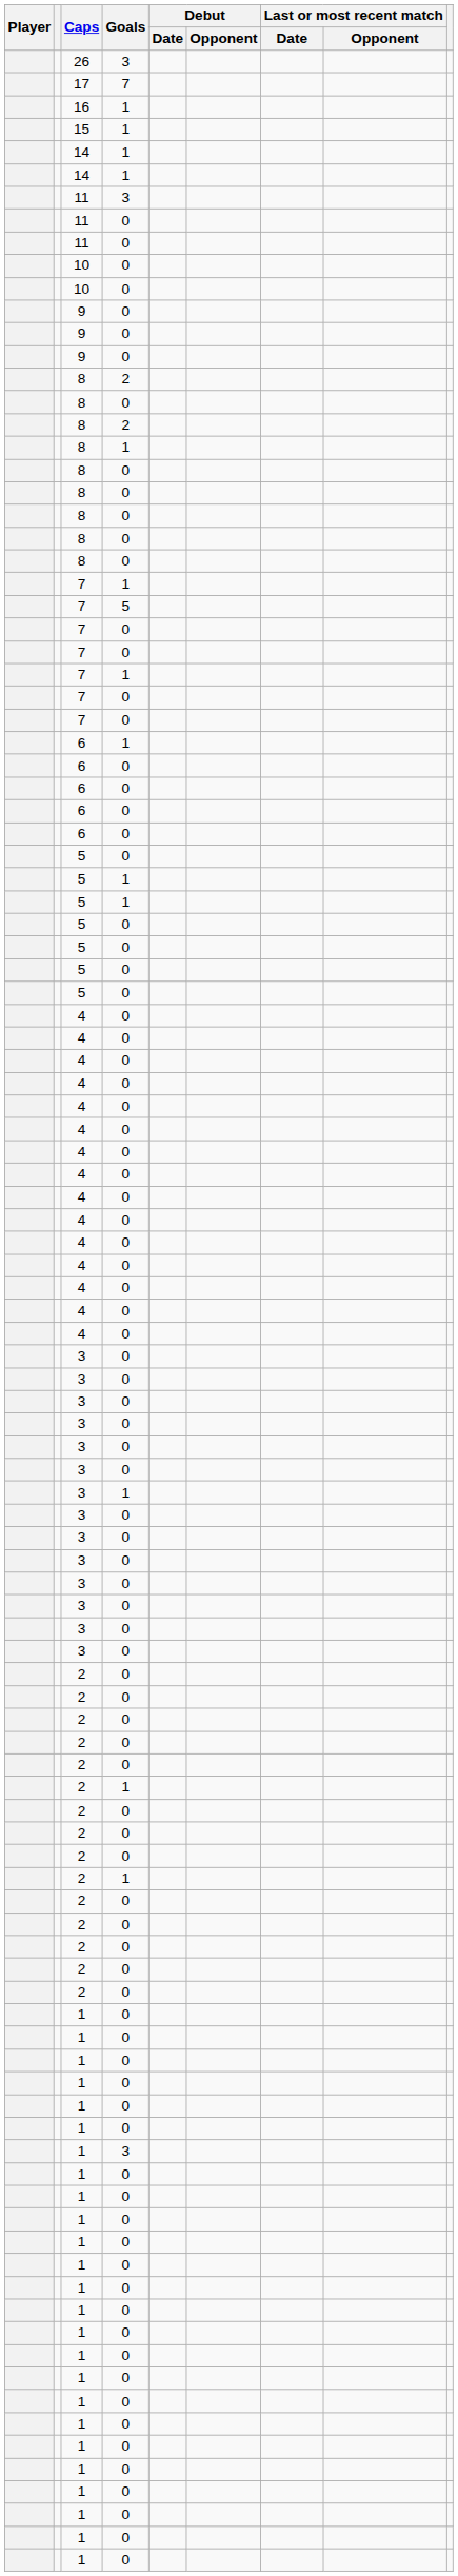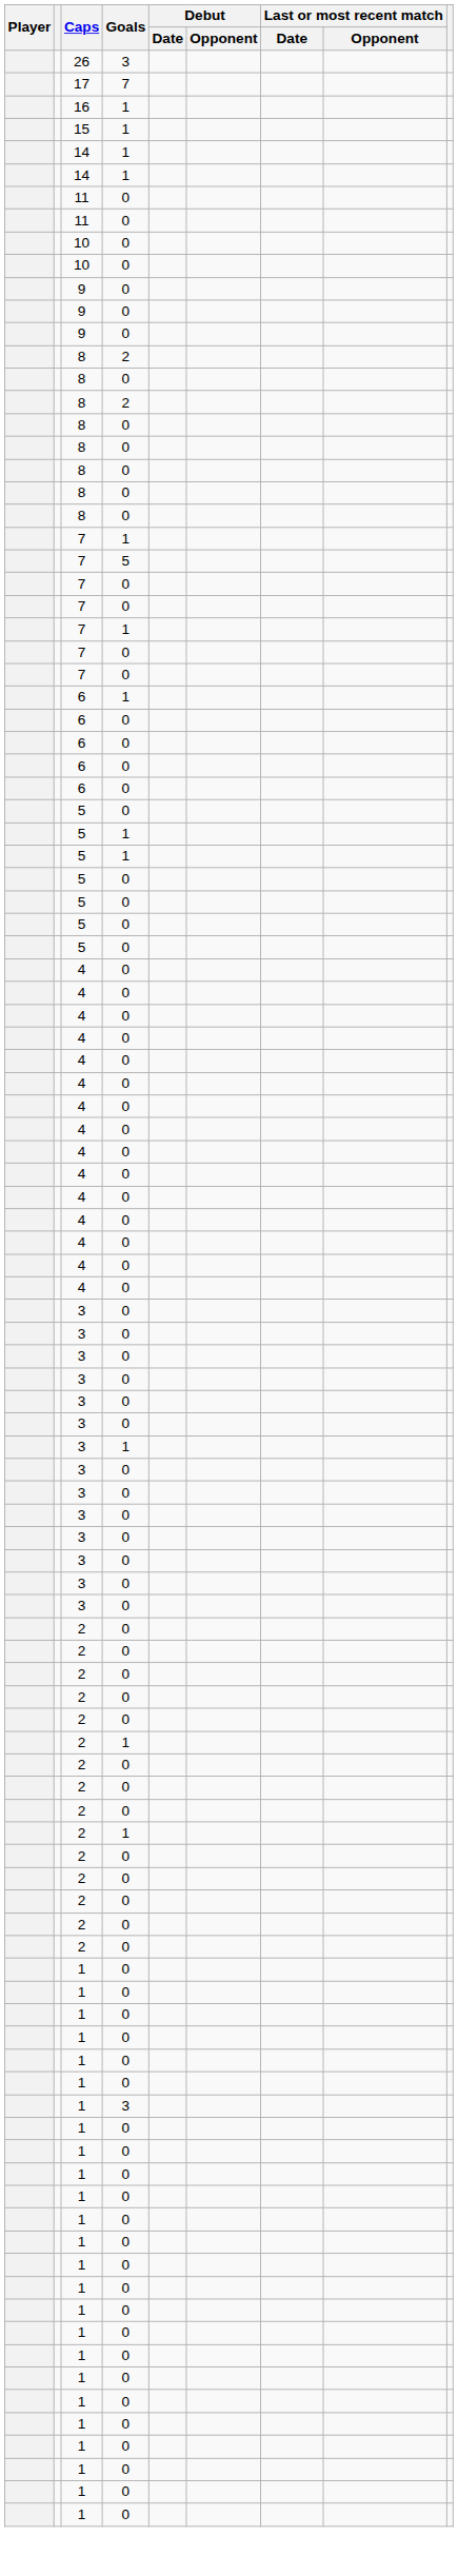- row: 11 | 3
- row: 8 | 1
